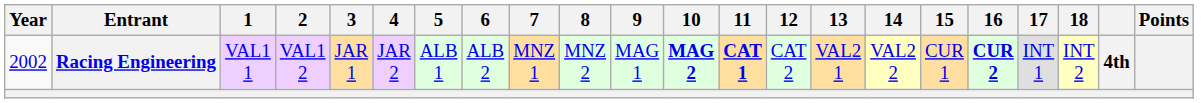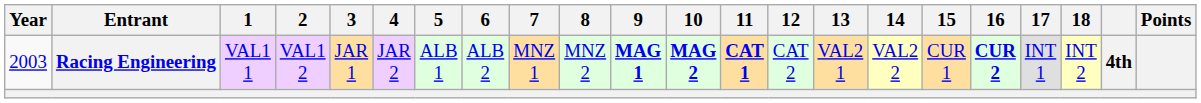Racing Engineering | Year: 2002 -> 2003
Racing Engineering | 9: normal -> bold
